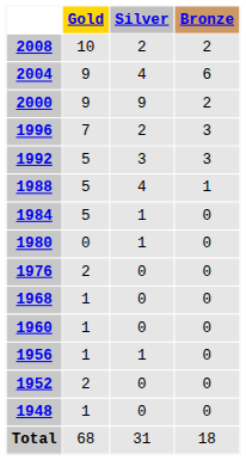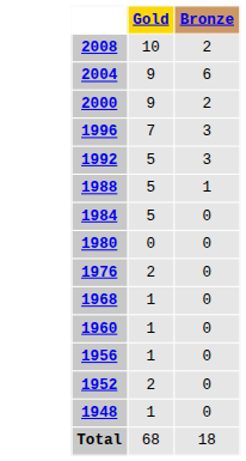- column: Silver | 2 | 4 | 9 | 2 | 3 | 4 | 1 | 1 | 0 | 0 | 0 | 1 | 0 | 0 | 31
